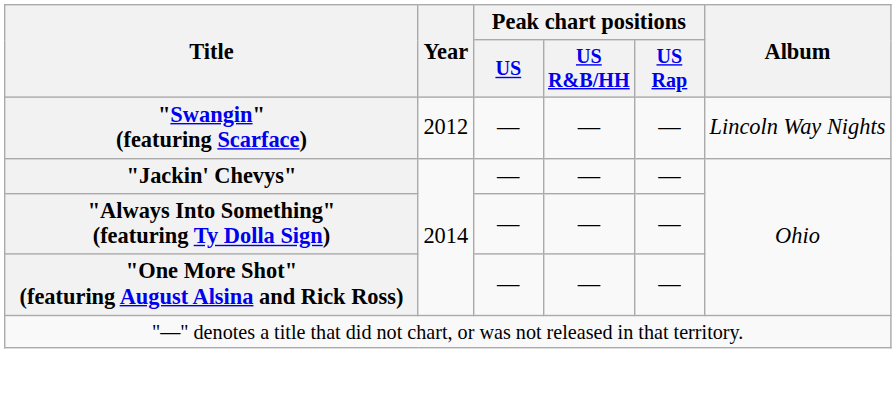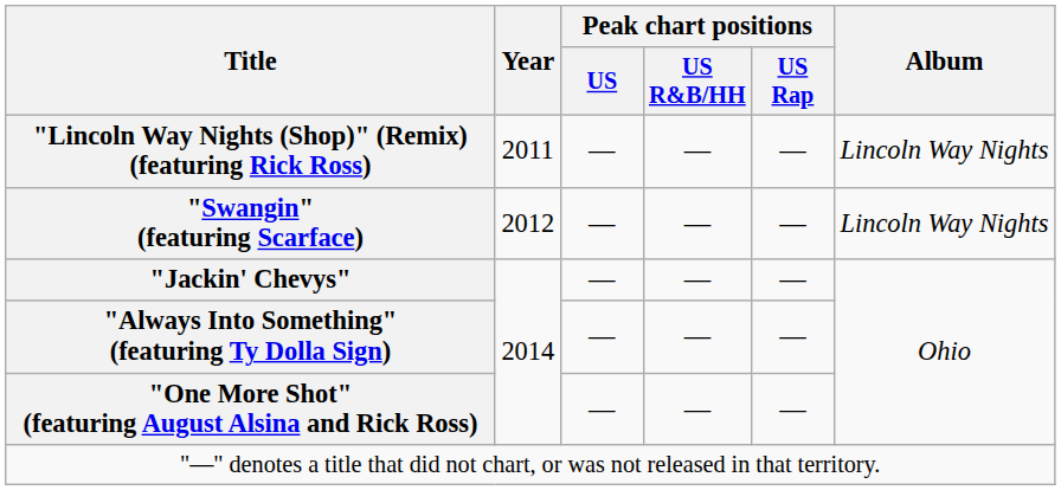+ row: "Lincoln Way Nights (Shop)" (Remix) (featuring Rick Ross) | 2011 | — | — | — | Lincoln Way Nights
